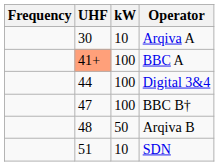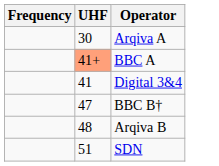- column: kW | 10 | 100 | 100 | 100 | 50 | 10
Digital 3&4 | UHF: 44 -> 41
